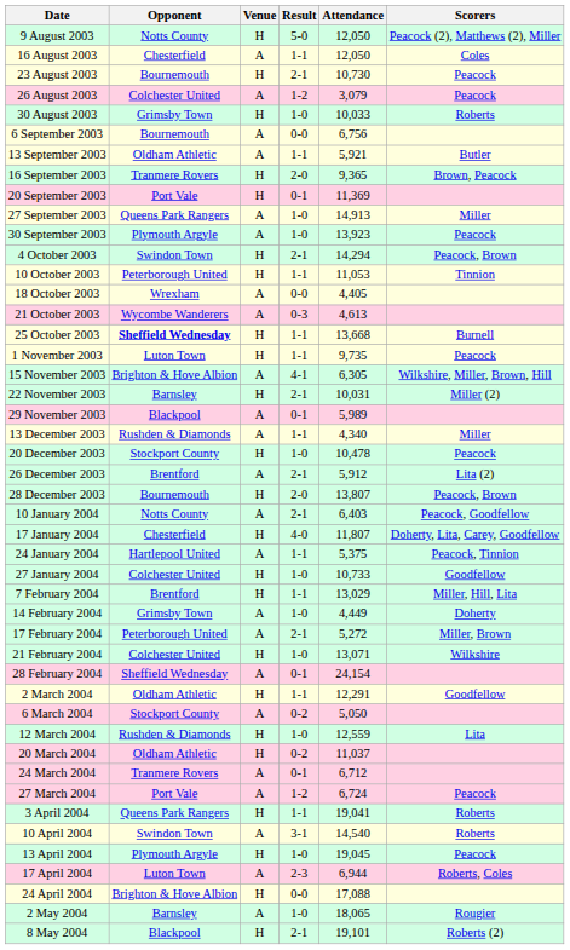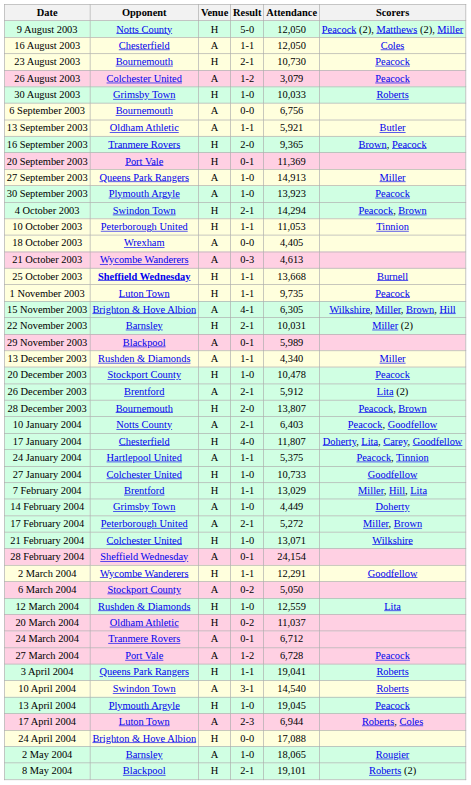2 March 2004 | Opponent: Oldham Athletic -> Wycombe Wanderers
27 March 2004 | Attendance: 6,724 -> 6,728
